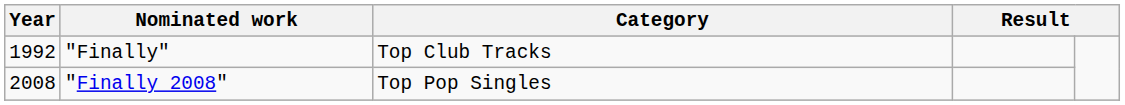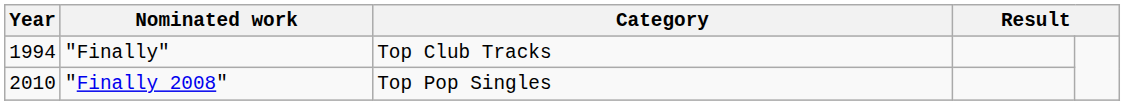"Finally" | Year: 1992 -> 1994
"Finally 2008" | Year: 2008 -> 2010
